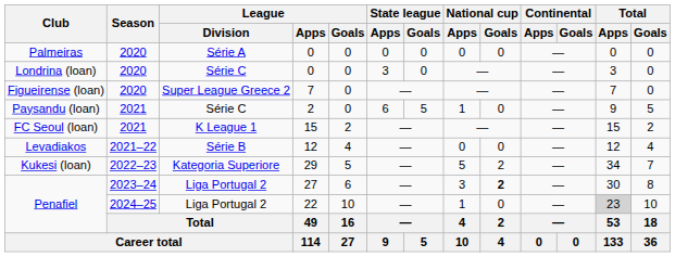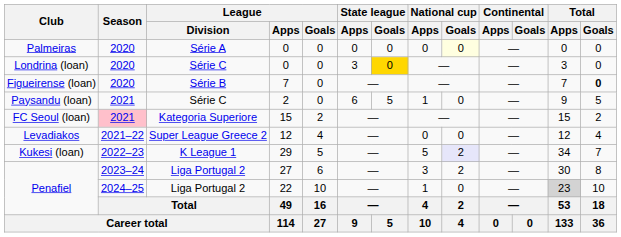Palmeiras | National cup / Goals: no background -> lightyellow background
Londrina (loan) | State league / Goals: no background -> gold background
Figueirense (loan) | League / Division: Super League Greece 2 -> Série B
Figueirense (loan) | Total / Goals: normal -> bold
FC Seoul (loan) | Season: no background -> pink background
FC Seoul (loan) | League / Division: K League 1 -> Kategoria Superiore
Levadiakos | League / Division: Série B -> Super League Greece 2
Kukesi (loan) | League / Division: Kategoria Superiore -> K League 1
Kukesi (loan) | National cup / Goals: no background -> lavender background
Penafiel / 27 | National cup / Goals: bold -> normal
